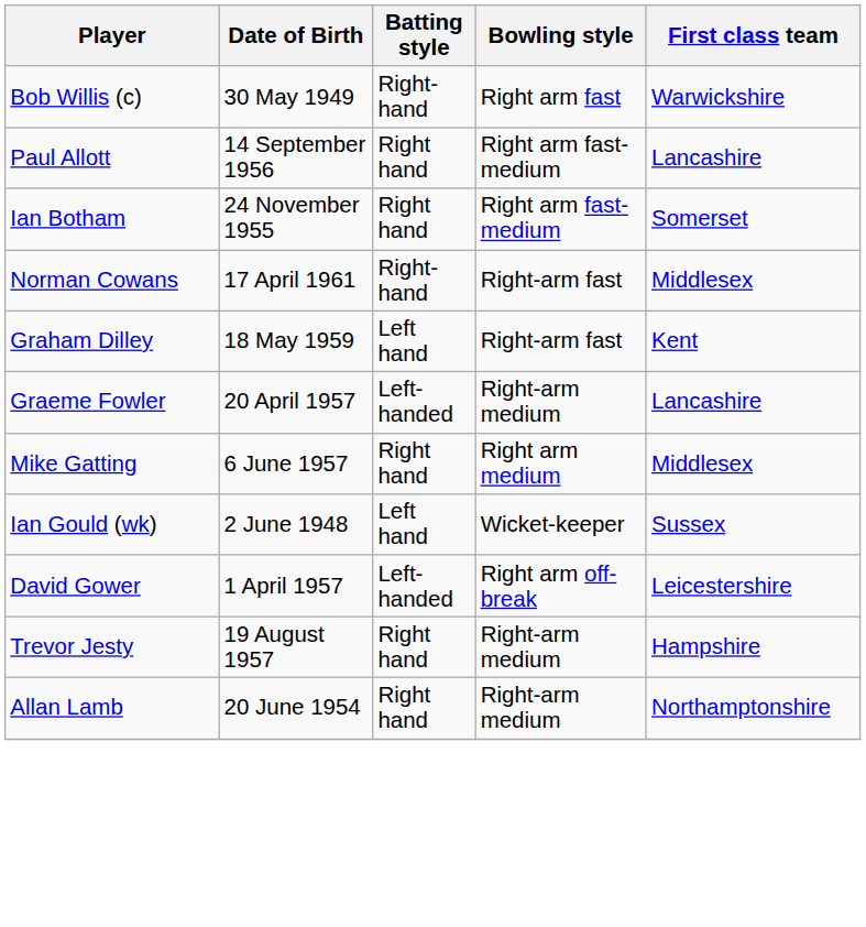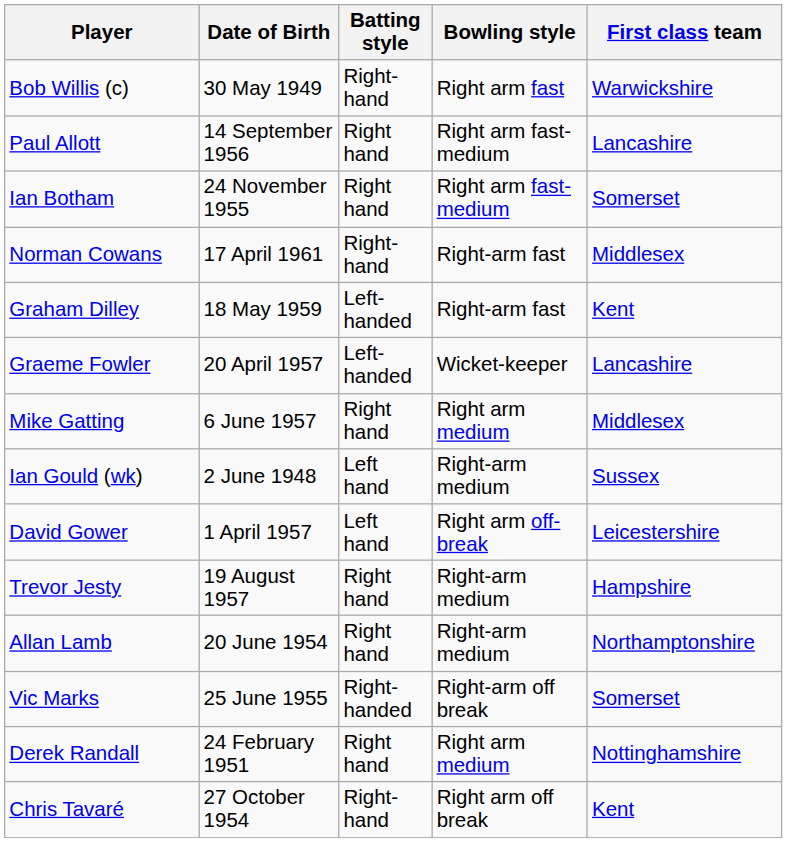Graham Dilley | Batting style: Left hand -> Left-handed
Graeme Fowler | Bowling style: Right-arm medium -> Wicket-keeper
Ian Gould (wk) | Bowling style: Wicket-keeper -> Right-arm medium
David Gower | Batting style: Left-handed -> Left hand
+ row: Vic Marks | 25 June 1955 | Right-handed | Right-arm off break | Somerset
+ row: Derek Randall | 24 February 1951 | Right hand | Right arm medium | Nottinghamshire
+ row: Chris Tavaré | 27 October 1954 | Right-hand | Right arm off break | Kent
